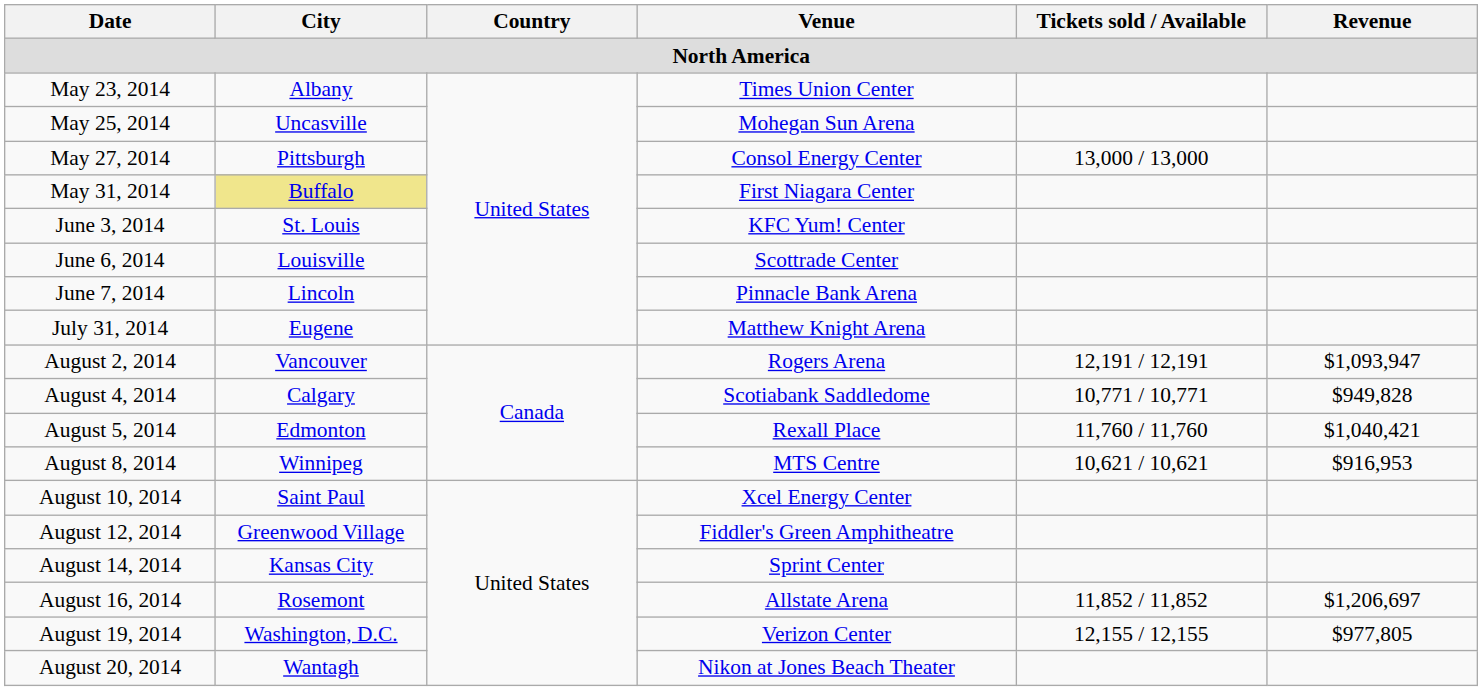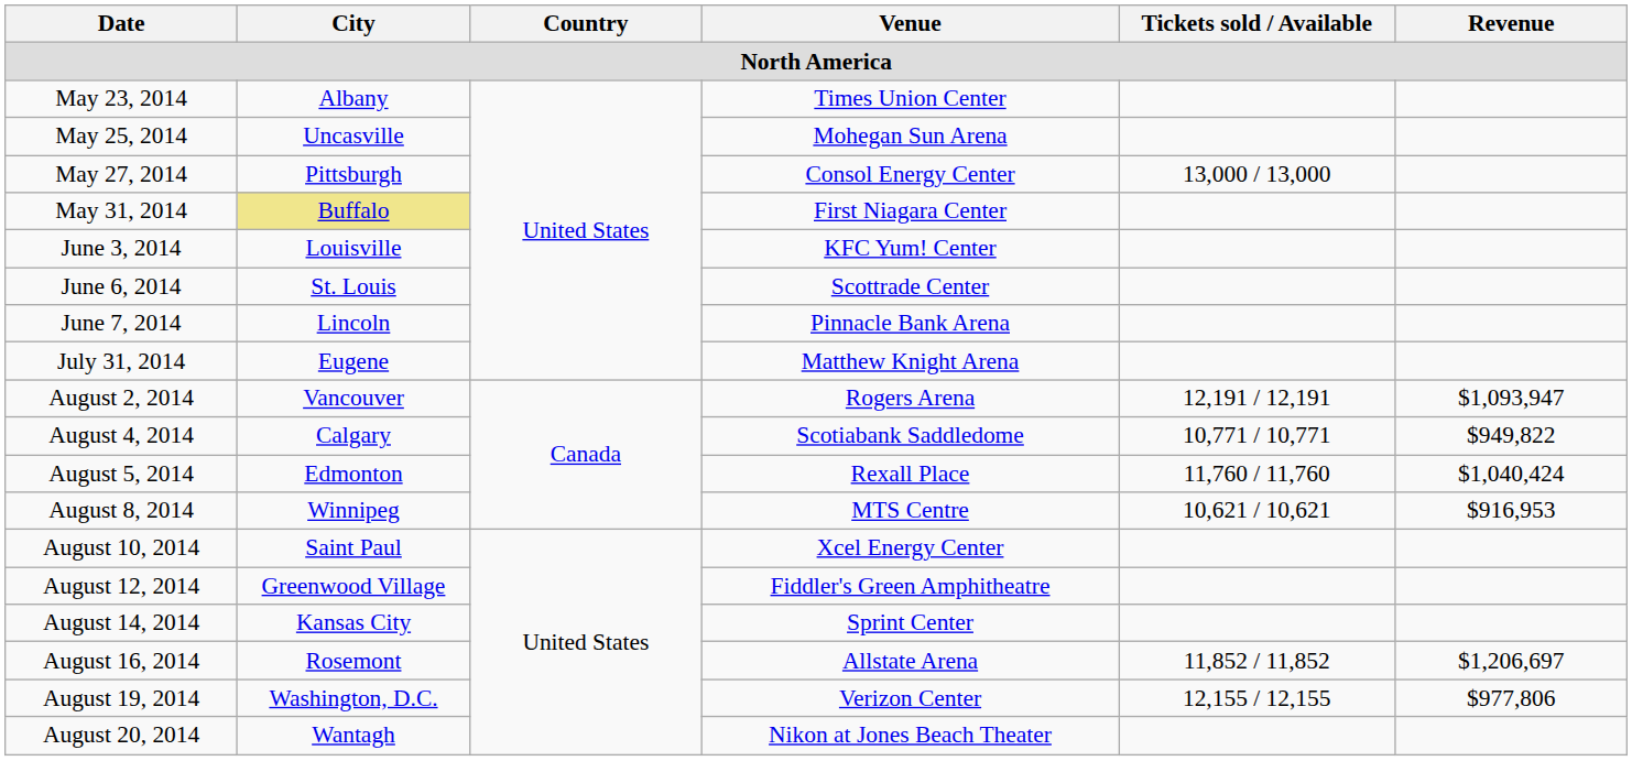June 3, 2014 | City: St. Louis -> Louisville
June 6, 2014 | City: Louisville -> St. Louis
August 4, 2014 | Revenue: $949,828 -> $949,822
August 5, 2014 | Revenue: $1,040,421 -> $1,040,424
August 19, 2014 | Revenue: $977,805 -> $977,806
